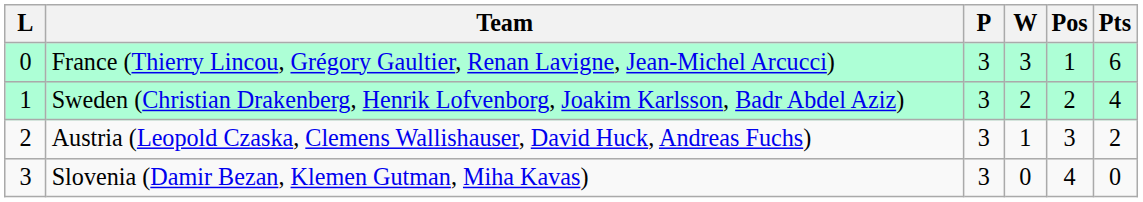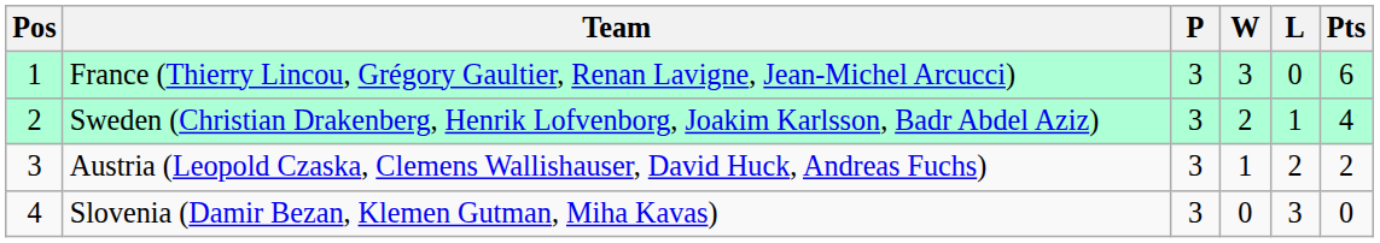columns swapped: Pos <-> L
